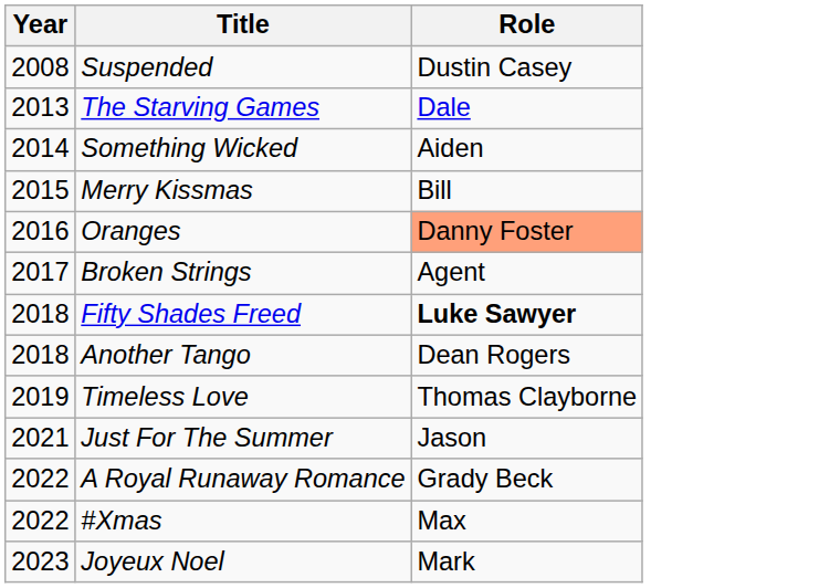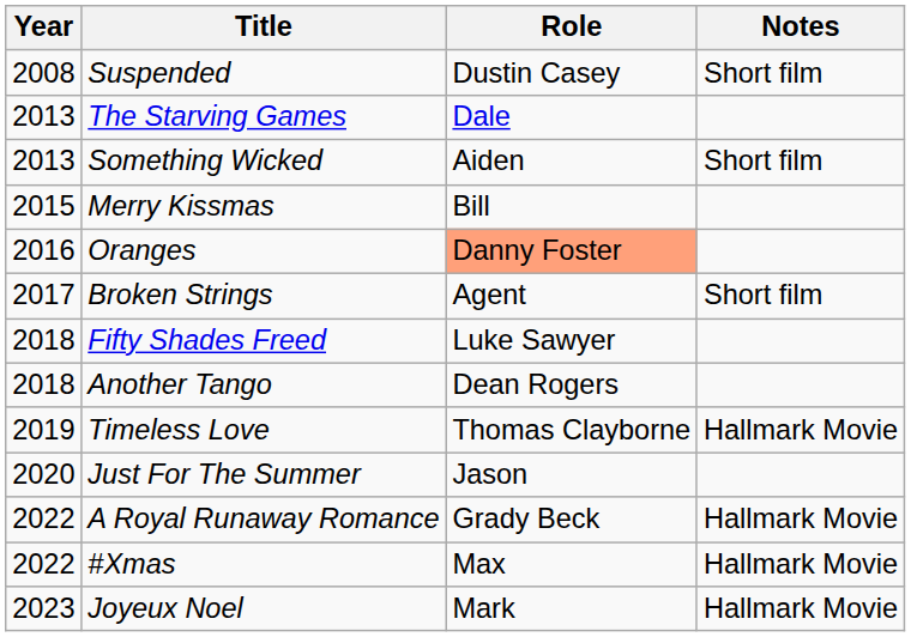+ column: Notes | Short film | Short film | Short film | Hallmark Movie | Hallmark Movie | Hallmark Movie | Hallmark Movie
Something Wicked | Year: 2014 -> 2013
Fifty Shades Freed | Role: bold -> normal
Just For The Summer | Year: 2021 -> 2020
